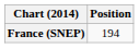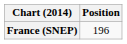France (SNEP) | Position: 194 -> 196
